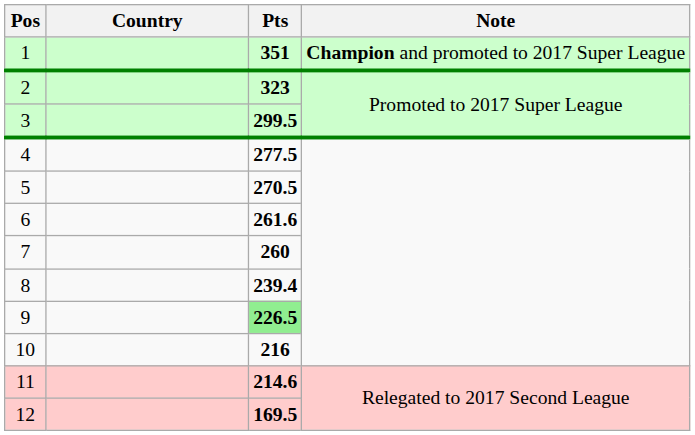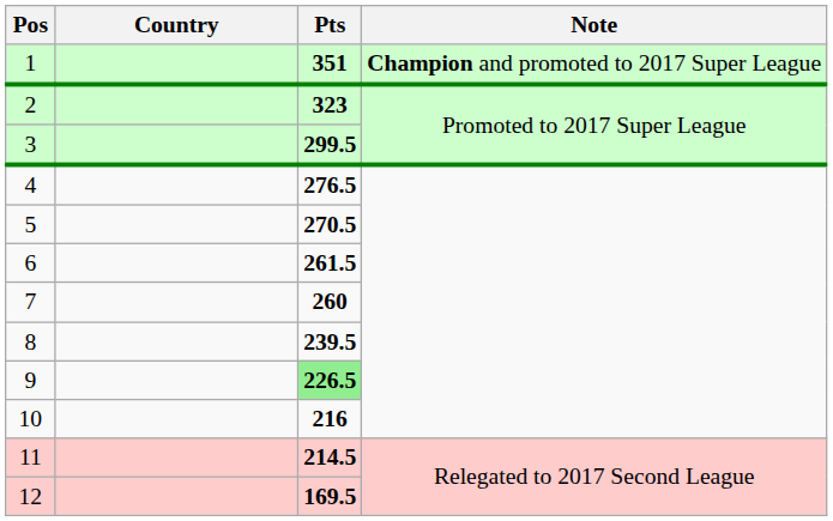4 | Pts: 277.5 -> 276.5
6 | Pts: 261.6 -> 261.5
8 | Pts: 239.4 -> 239.5
11 | Pts: 214.6 -> 214.5
